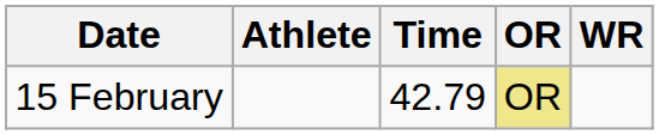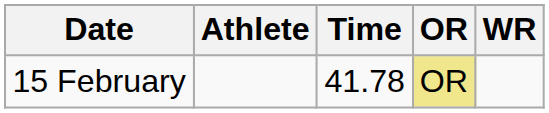15 February | Time: 42.79 -> 41.78
